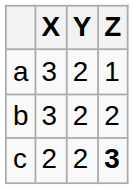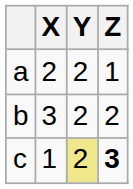a | X: 3 -> 2
c | X: 2 -> 1
c | Y: no background -> khaki background
